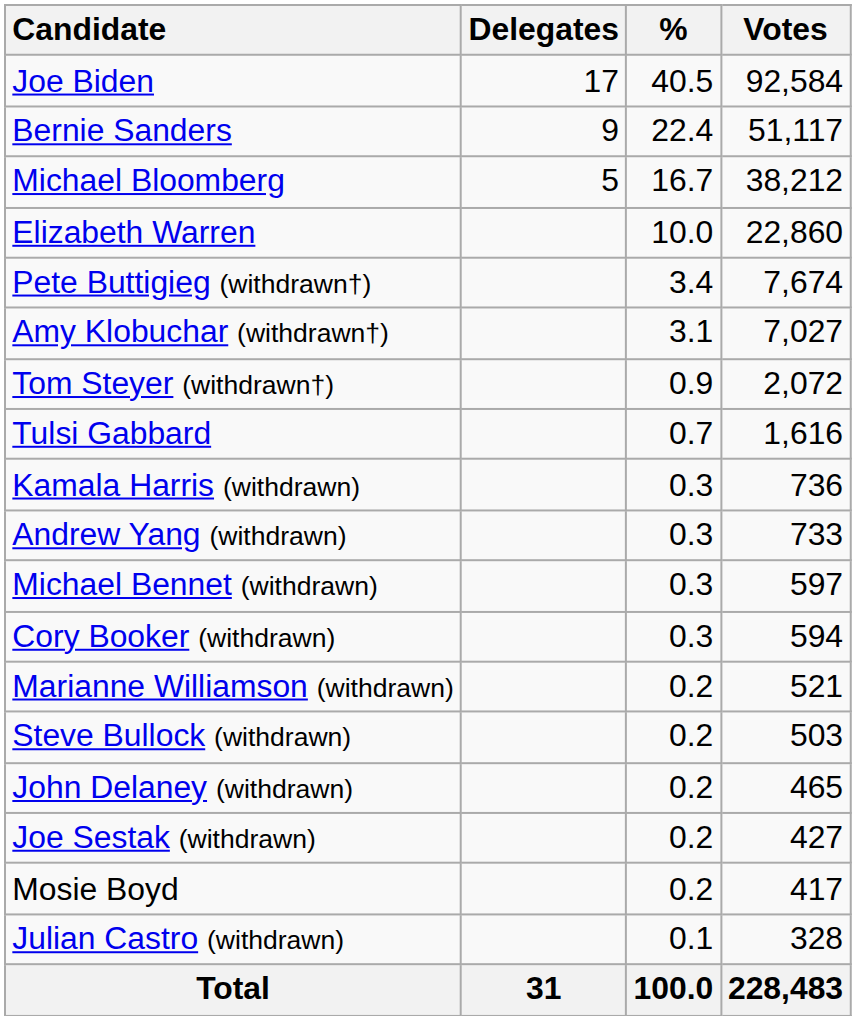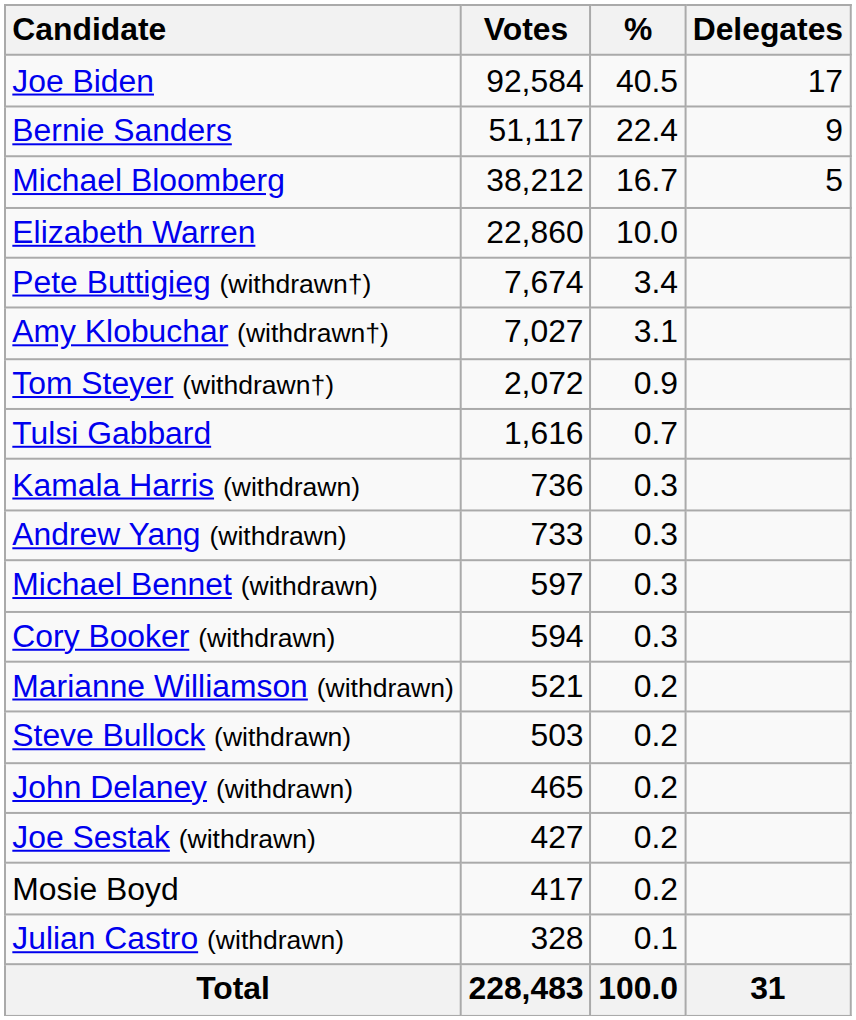columns swapped: Votes <-> Delegates
